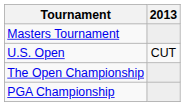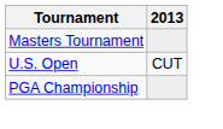- row: The Open Championship
